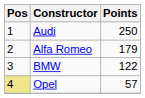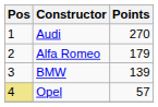Audi | Points: 250 -> 270
BMW | Points: 122 -> 139
